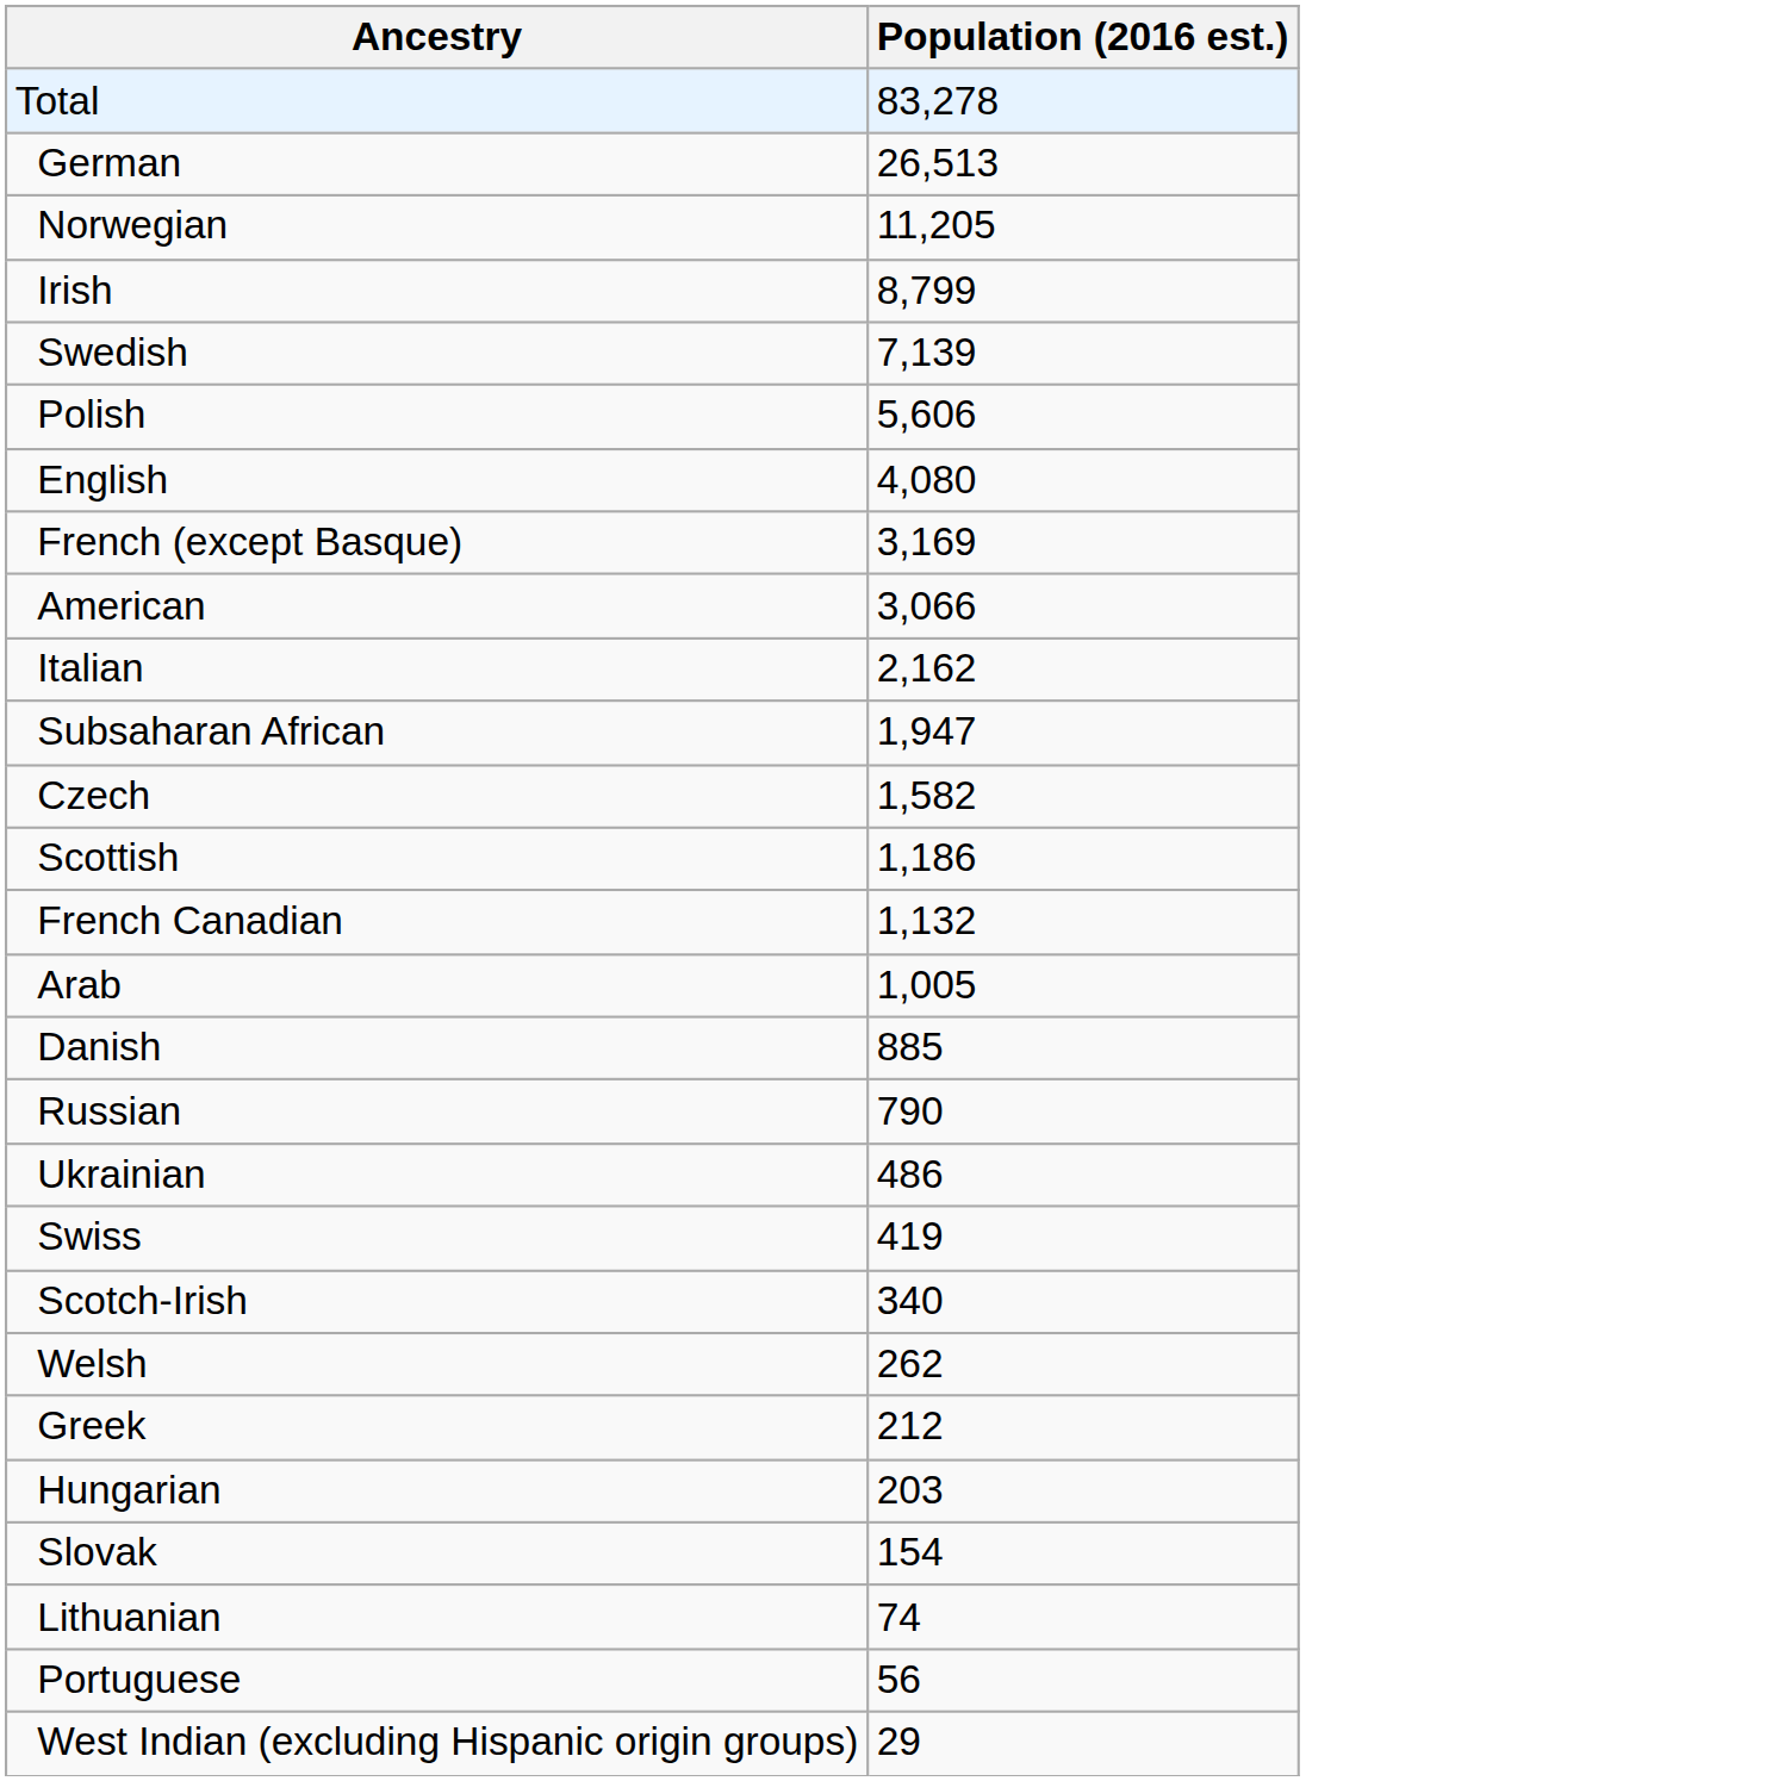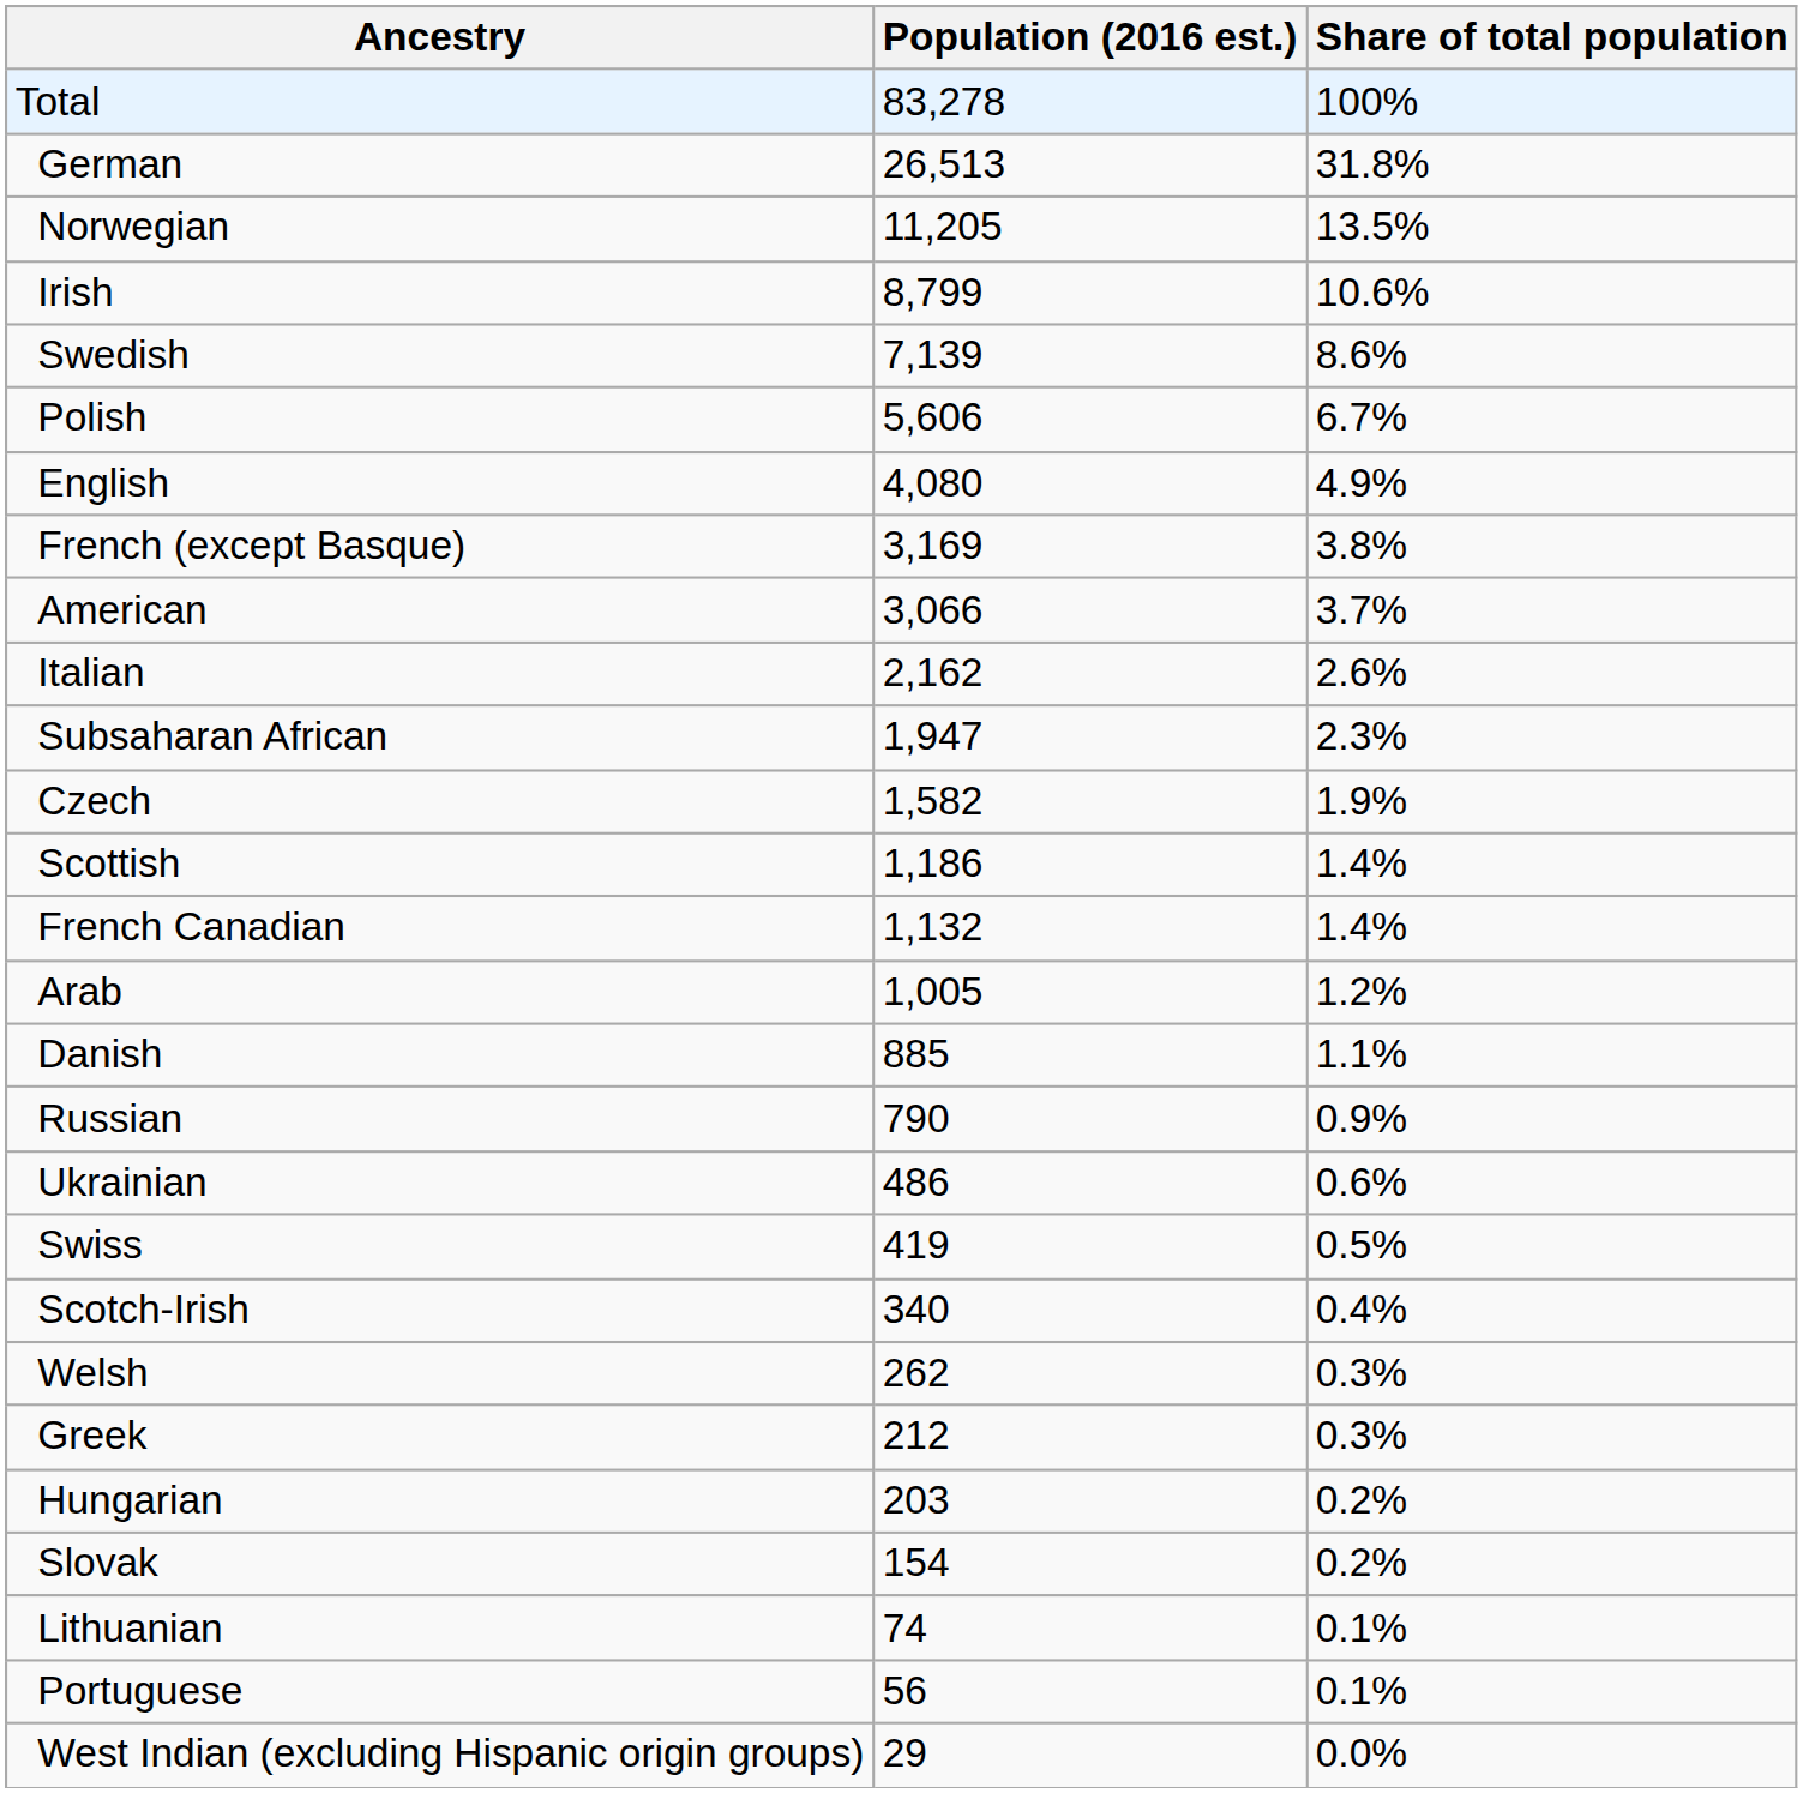+ column: Share of total population | 100% | 31.8% | 13.5% | 10.6% | 8.6% | 6.7% | 4.9% | 3.8% | 3.7% | 2.6% | 2.3% | 1.9% | 1.4% | 1.4% | 1.2% | 1.1% | 0.9% | 0.6% | 0.5% | 0.4% | 0.3% | 0.3% | 0.2% | 0.2% | 0.1% | 0.1% | 0.0%
